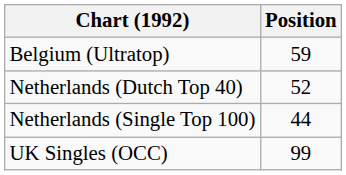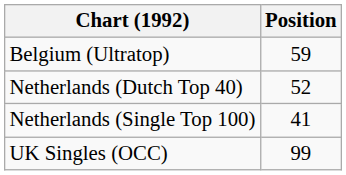Netherlands (Single Top 100) | Position: 44 -> 41
